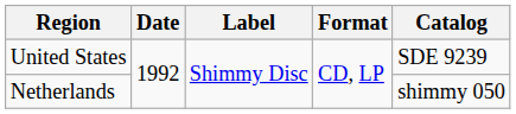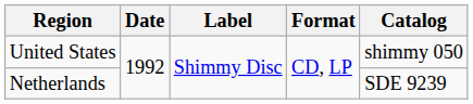United States | Catalog: SDE 9239 -> shimmy 050
Netherlands | Catalog: shimmy 050 -> SDE 9239
